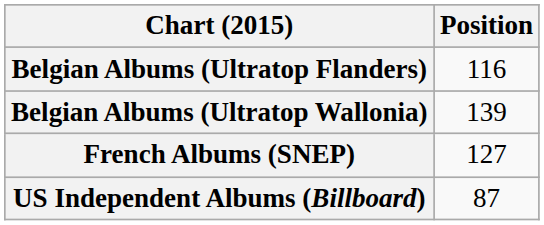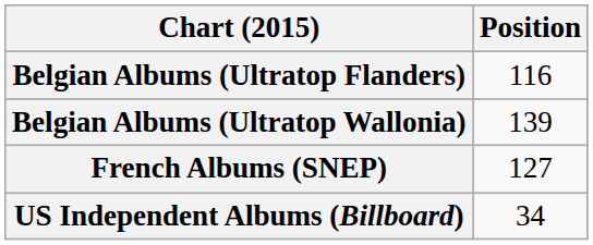US Independent Albums (Billboard) | Position: 87 -> 34
